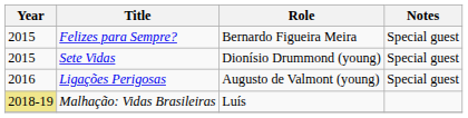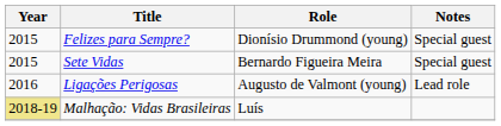Felizes para Sempre? | Role: Bernardo Figueira Meira -> Dionísio Drummond (young)
Sete Vidas | Role: Dionísio Drummond (young) -> Bernardo Figueira Meira
Ligações Perigosas | Notes: Special guest -> Lead role
